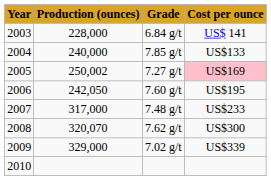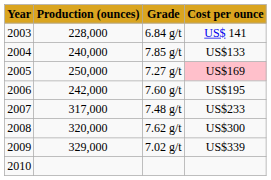7.27 g/t | Production (ounces): 250,002 -> 250,000
7.60 g/t | Production (ounces): 242,050 -> 242,000
7.62 g/t | Production (ounces): 320,070 -> 320,000
